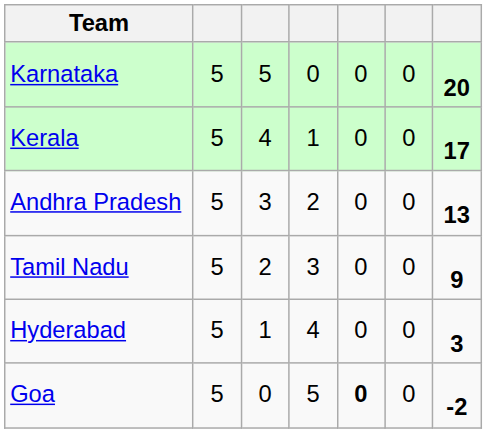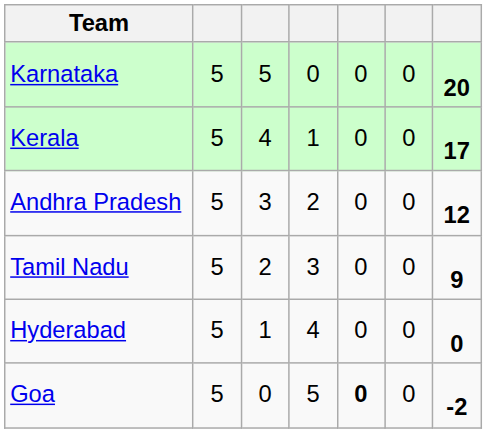Andhra Pradesh | column 7: 13 -> 12
Hyderabad | column 7: 3 -> 0
